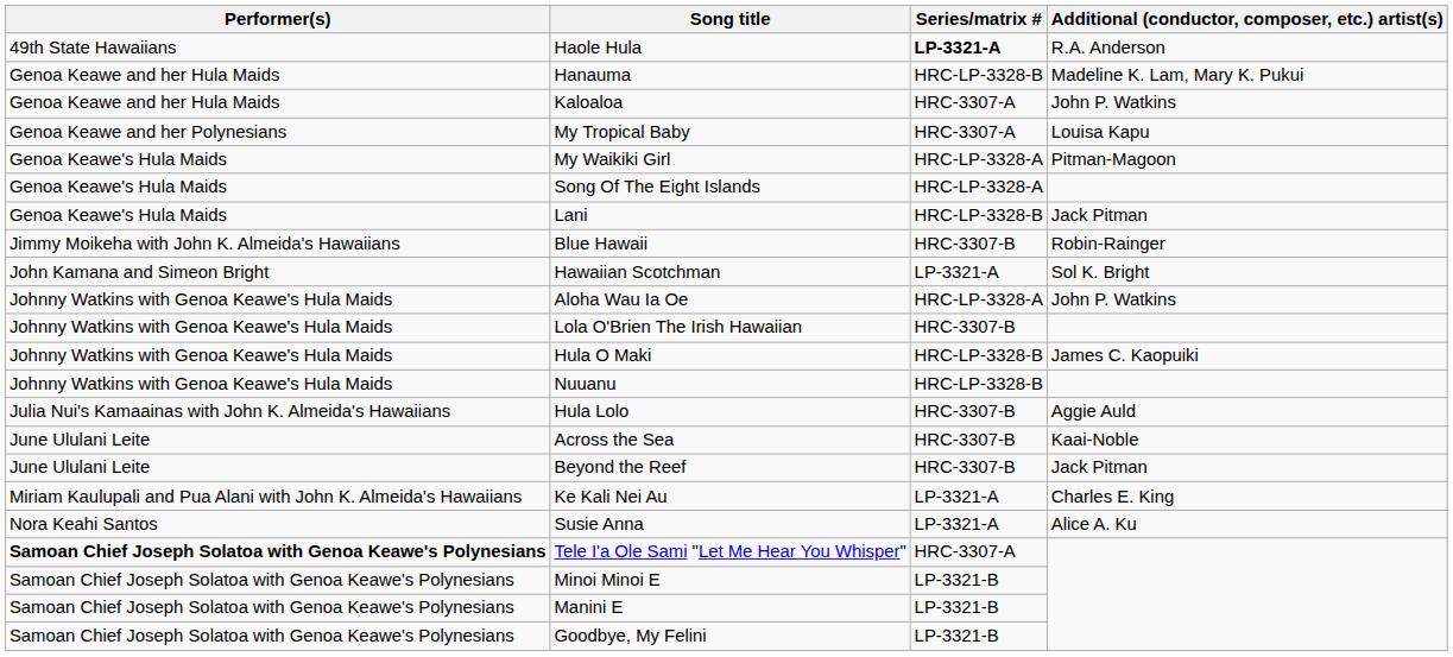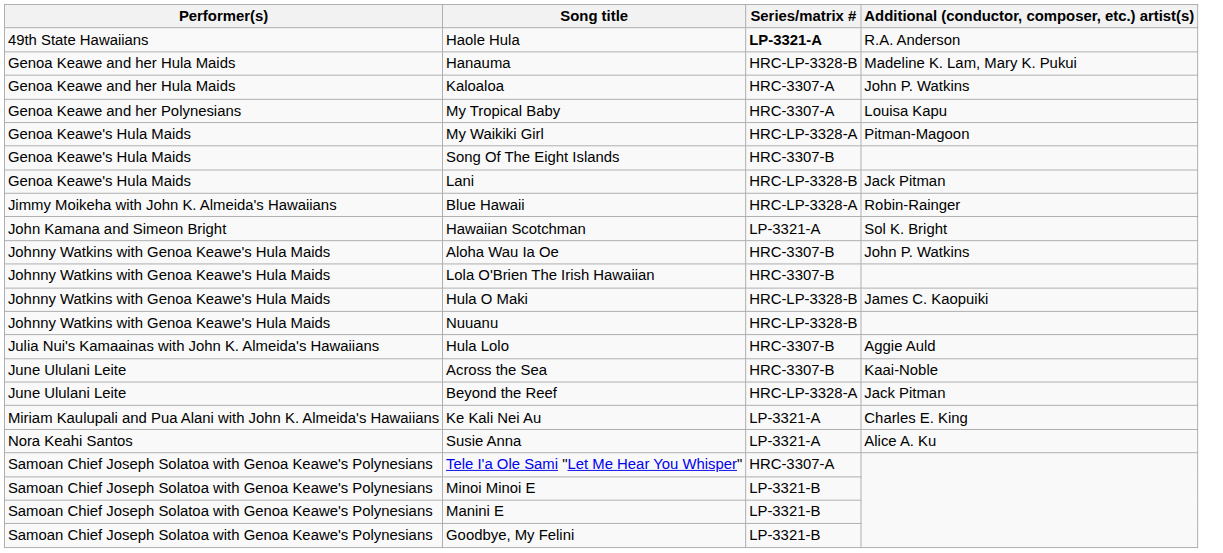Song Of The Eight Islands | Series/matrix #: HRC-LP-3328-A -> HRC-3307-B
Blue Hawaii | Series/matrix #: HRC-3307-B -> HRC-LP-3328-A
Aloha Wau Ia Oe | Series/matrix #: HRC-LP-3328-A -> HRC-3307-B
Beyond the Reef | Series/matrix #: HRC-3307-B -> HRC-LP-3328-A
Tele I'a Ole Sami "Let Me Hear You Whisper" | Performer(s): bold -> normal
